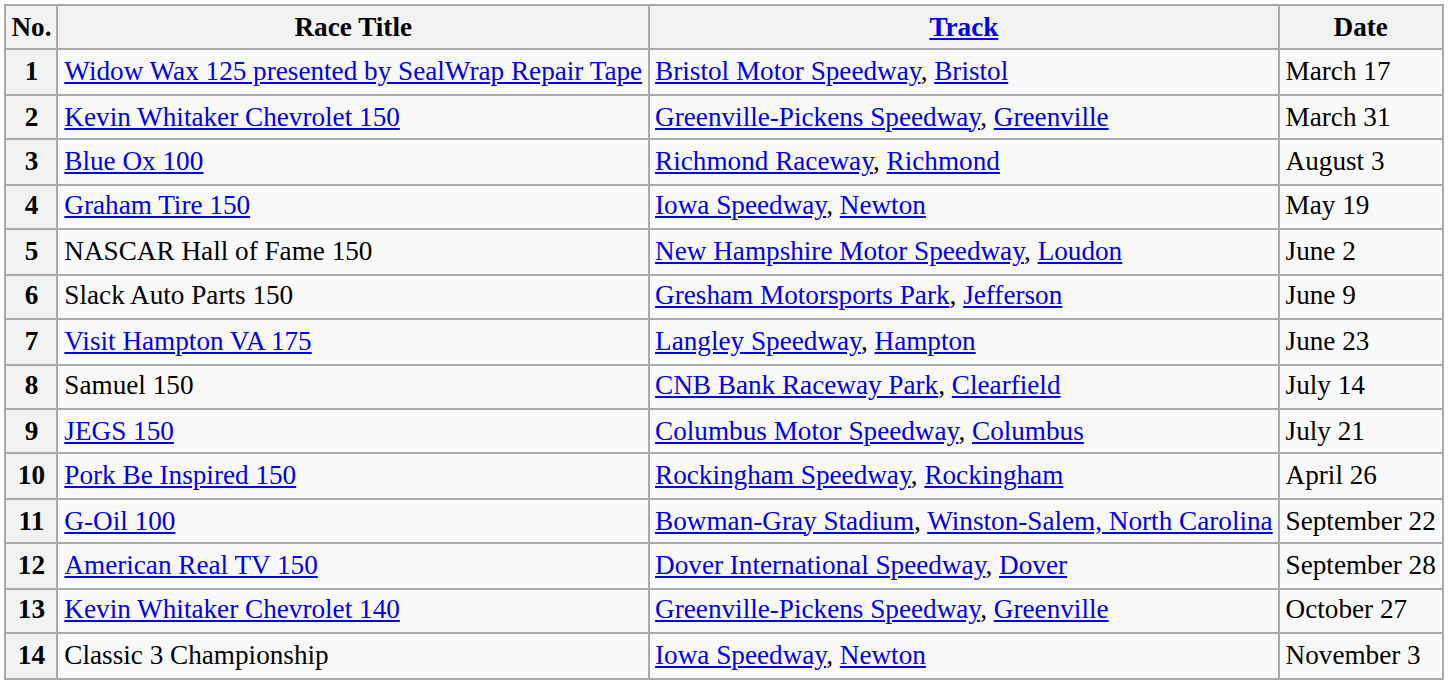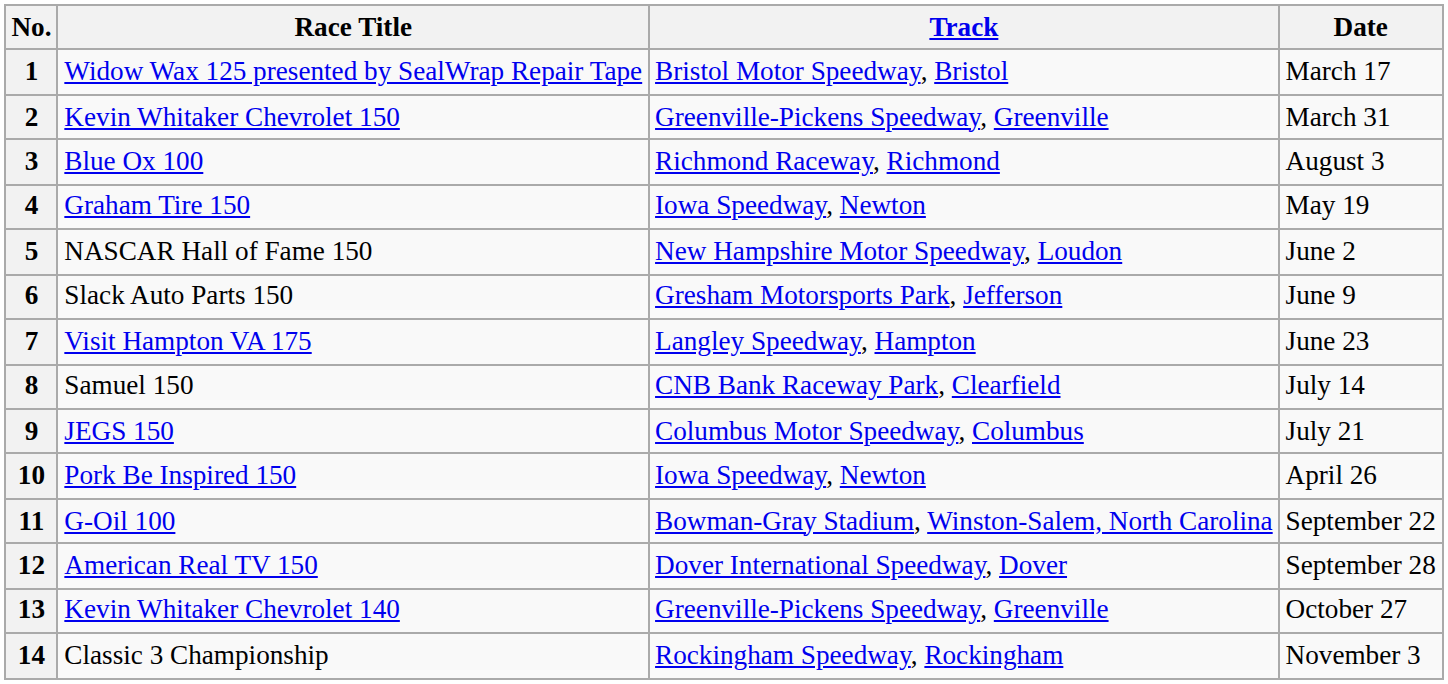10 | Track: Rockingham Speedway, Rockingham -> Iowa Speedway, Newton
14 | Track: Iowa Speedway, Newton -> Rockingham Speedway, Rockingham
